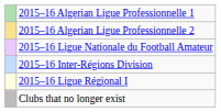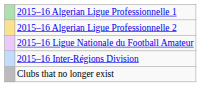- row: 2015–16 Ligue Régional I
